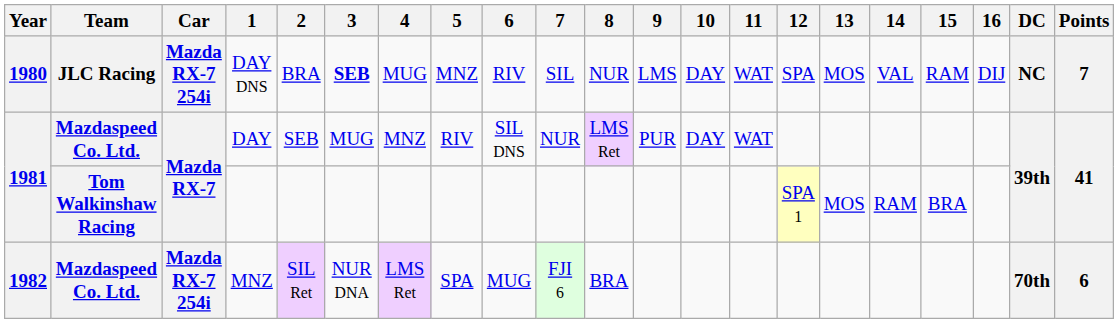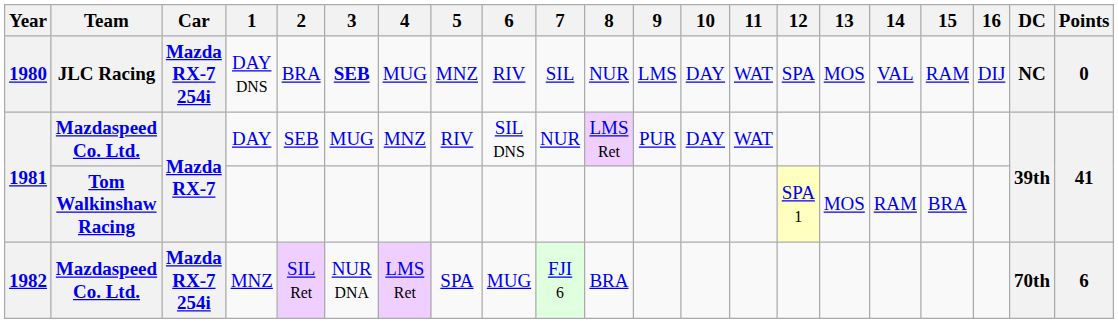DAY DNS | Points: 7 -> 0
